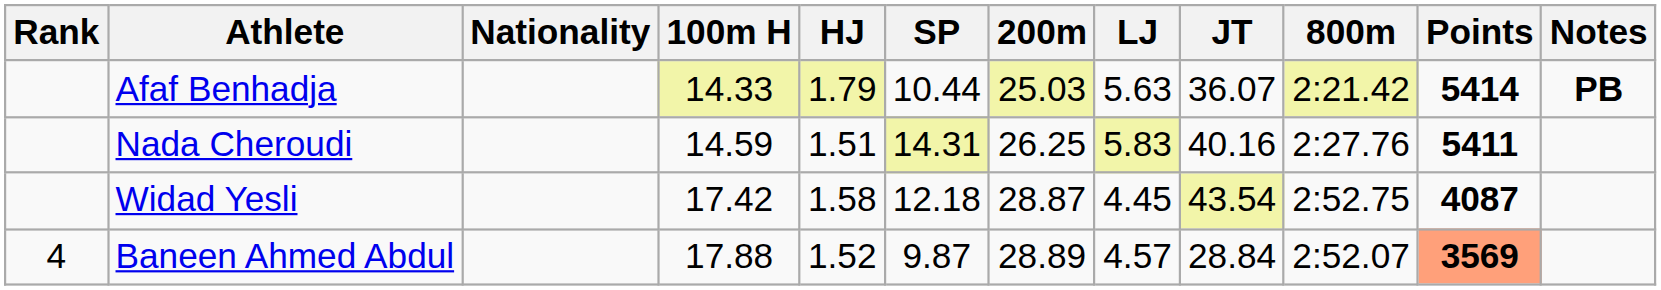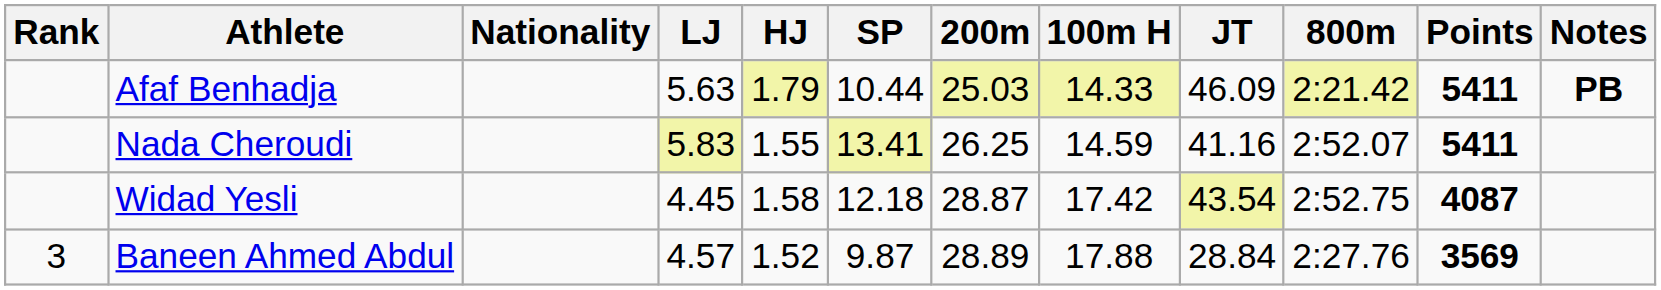columns swapped: 100m H <-> LJ
Afaf Benhadja | JT: 36.07 -> 46.09
Afaf Benhadja | Points: 5414 -> 5411
Nada Cheroudi | HJ: 1.51 -> 1.55
Nada Cheroudi | SP: 14.31 -> 13.41
Nada Cheroudi | JT: 40.16 -> 41.16
Nada Cheroudi | 800m: 2:27.76 -> 2:52.07
Baneen Ahmed Abdul | Rank: 4 -> 3
Baneen Ahmed Abdul | 800m: 2:52.07 -> 2:27.76
Baneen Ahmed Abdul | Points: lightsalmon background -> no background
